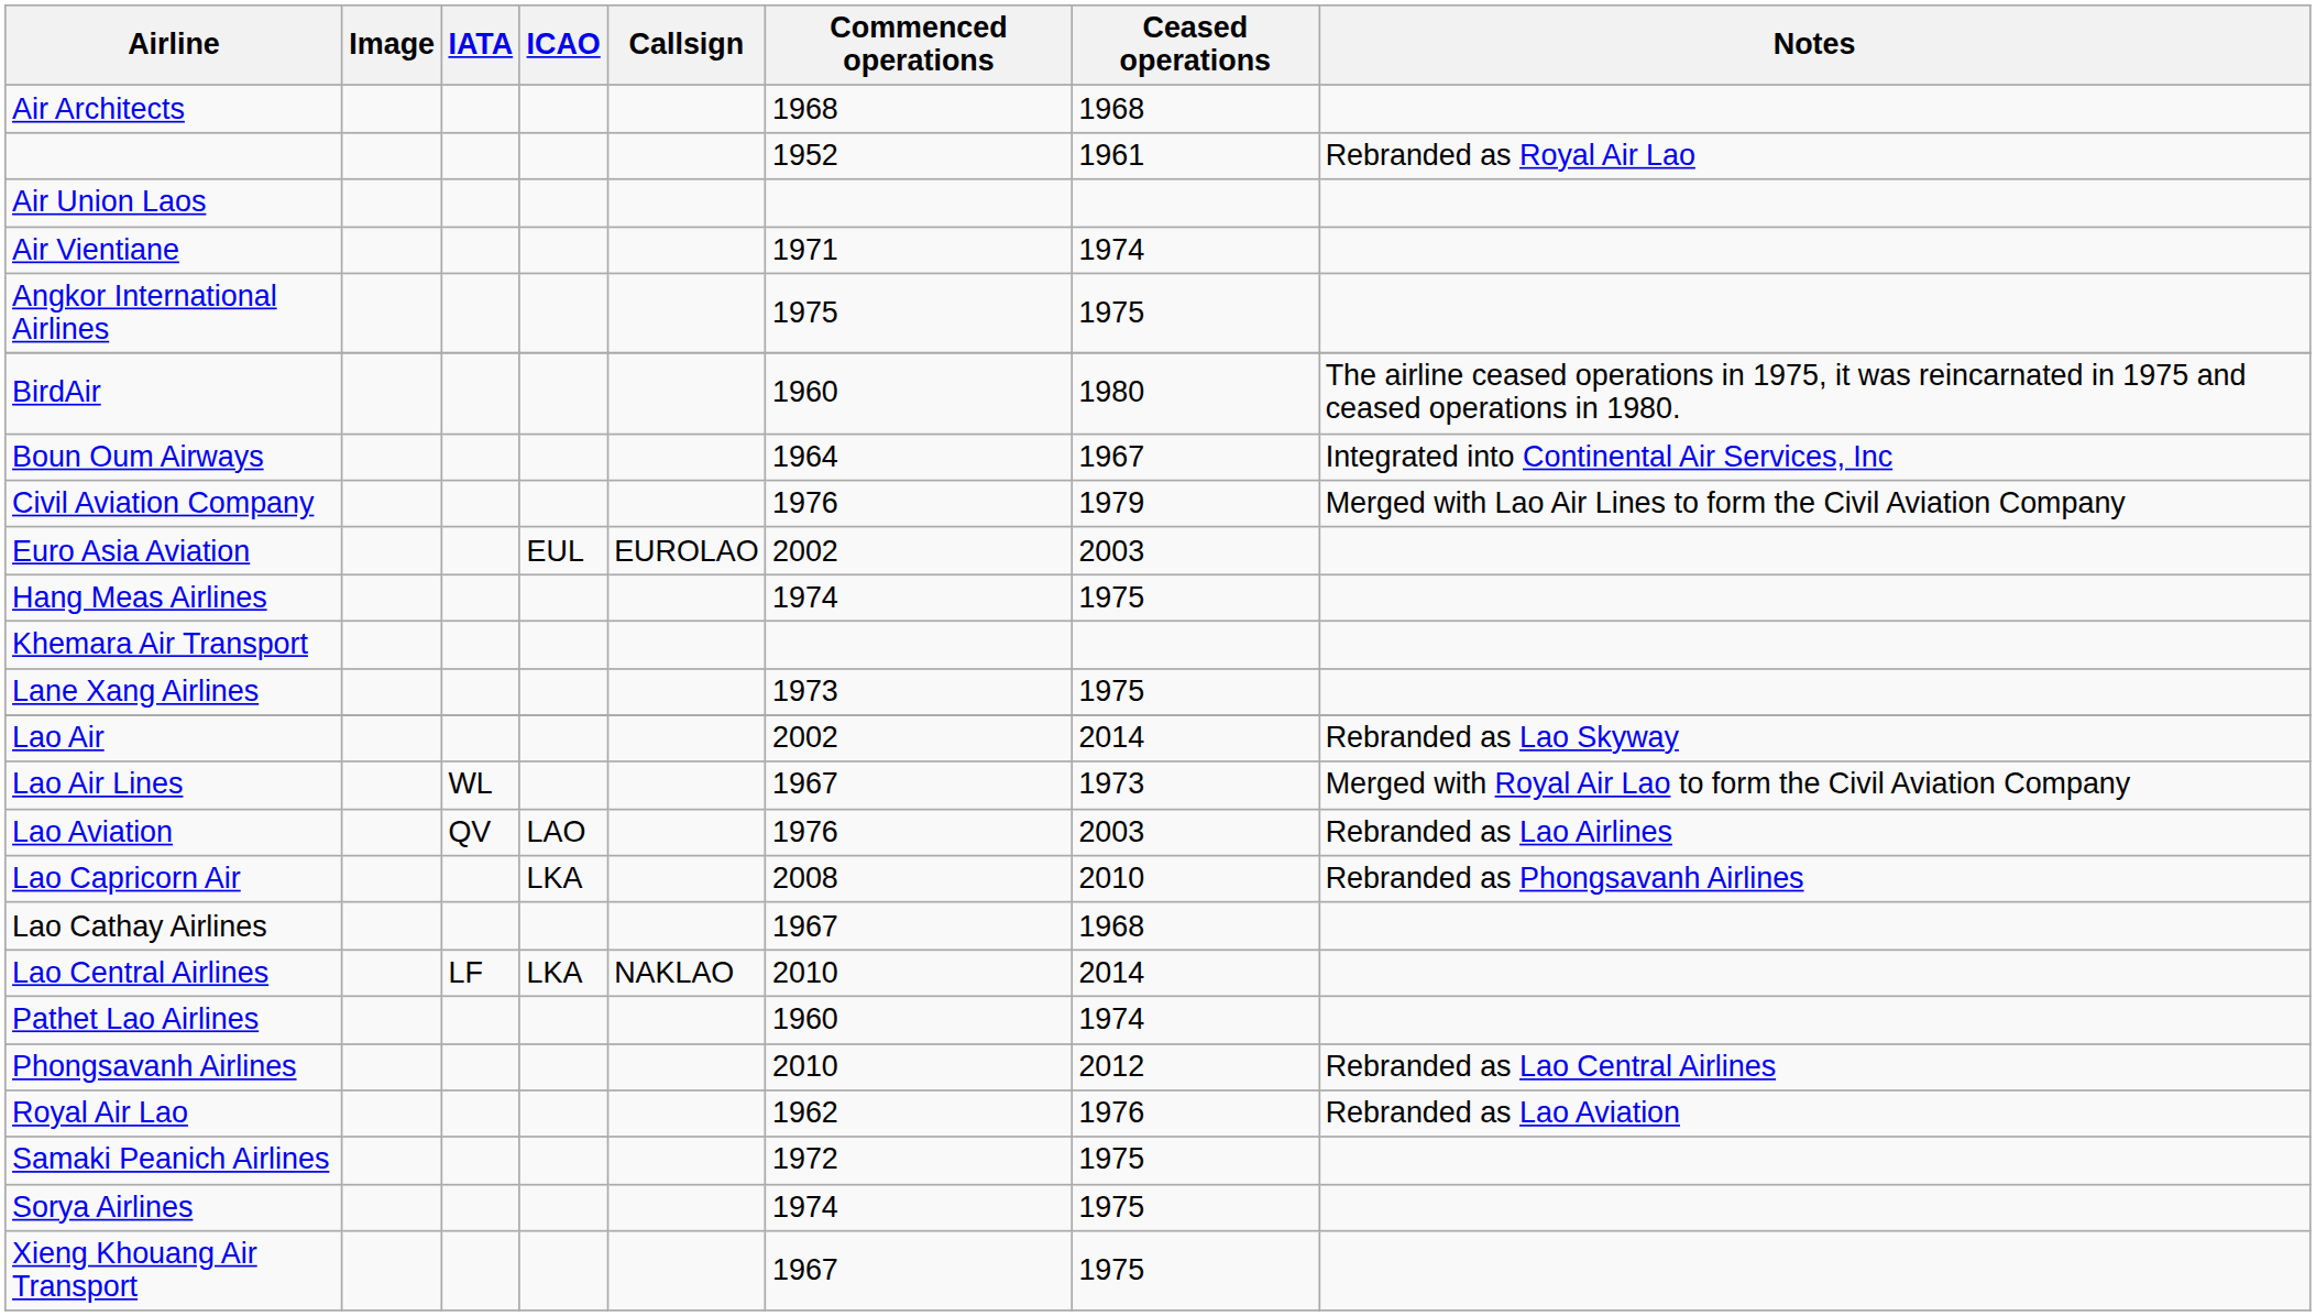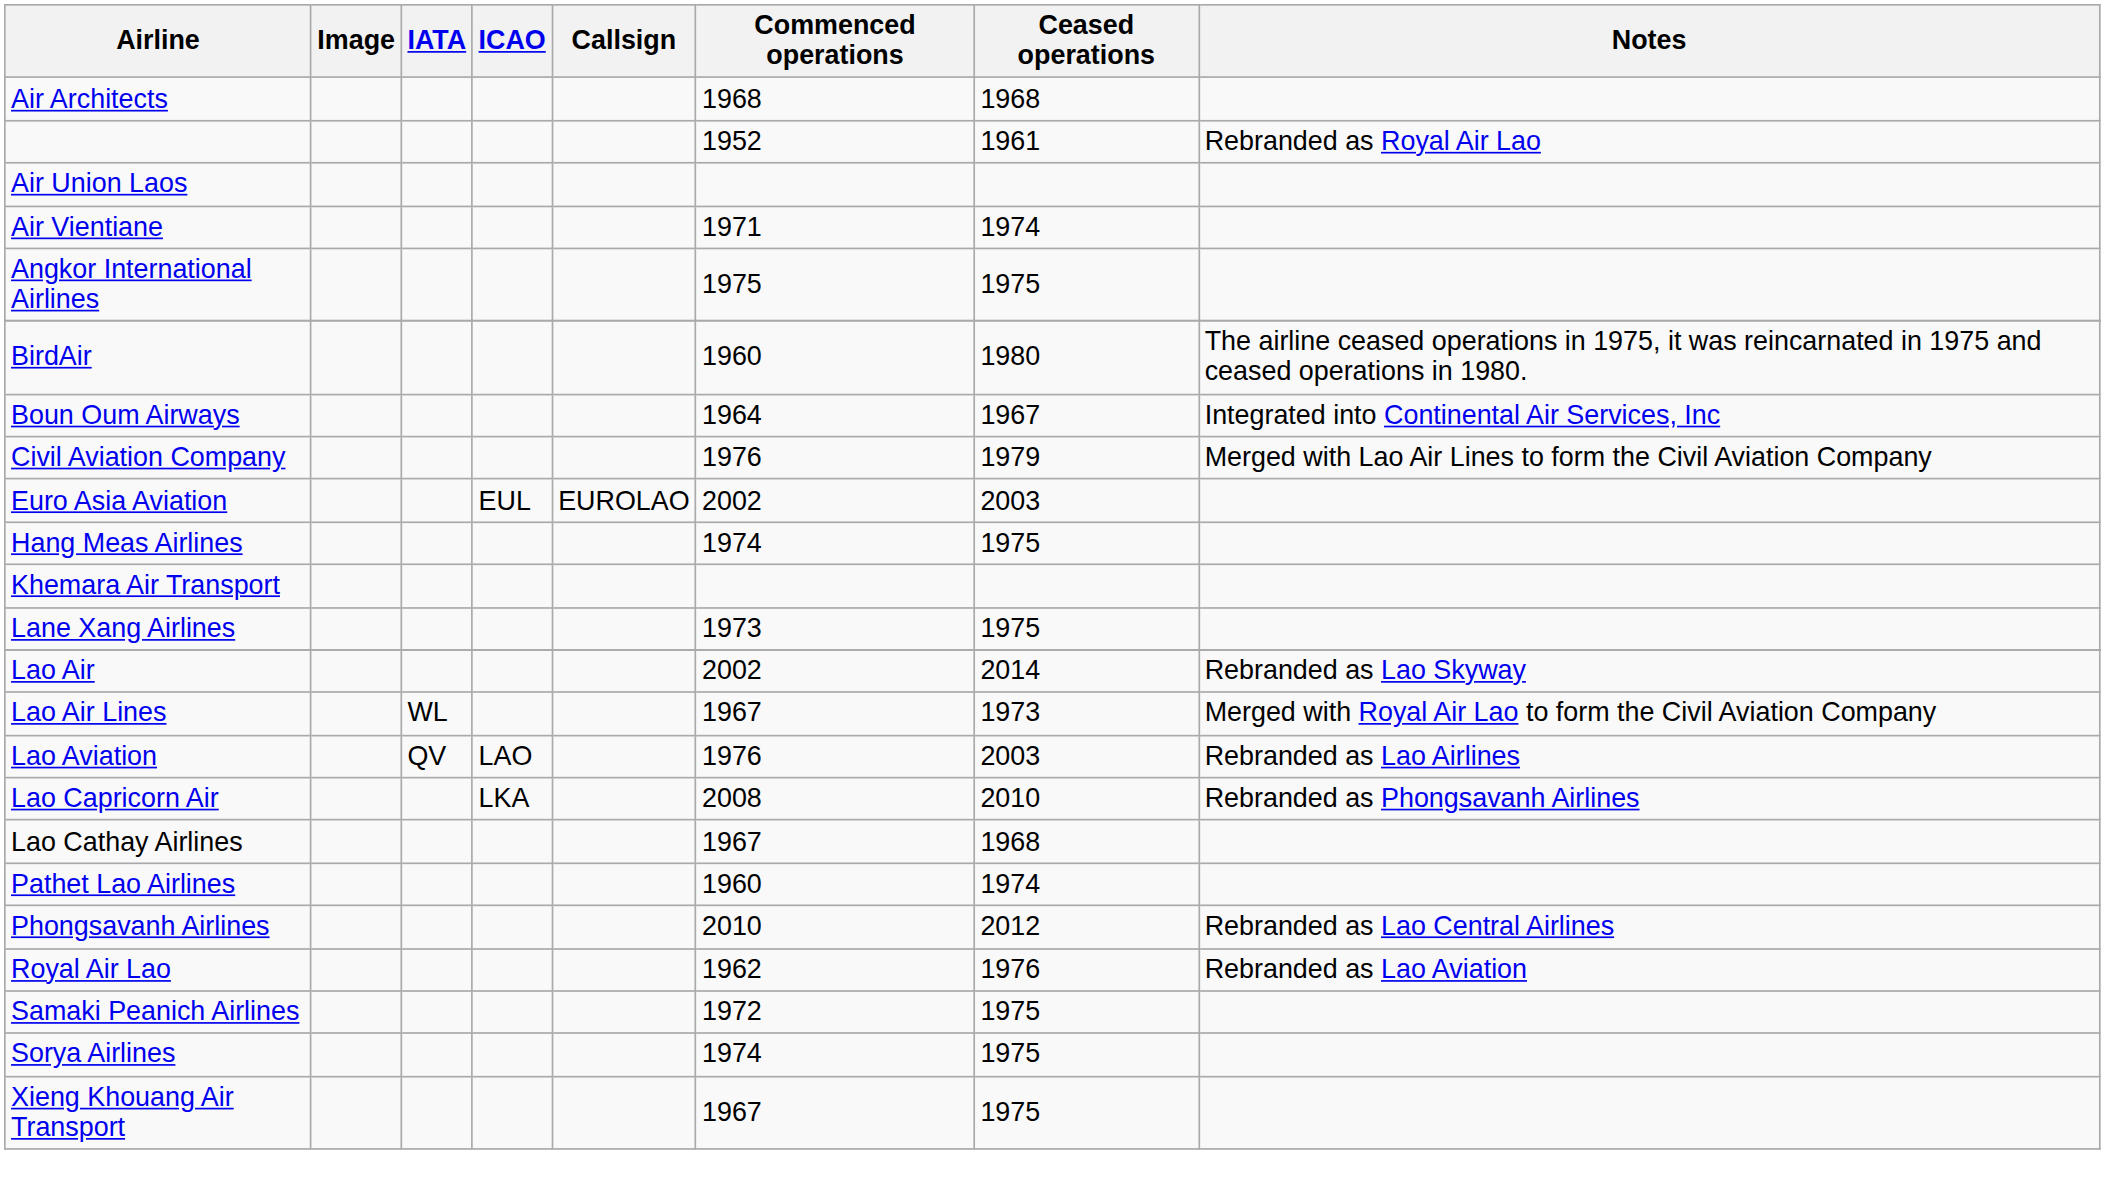- row: Lao Central Airlines | LF | LKA | NAKLAO | 2010 | 2014
